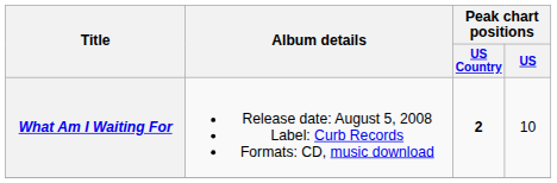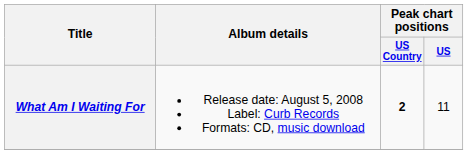What Am I Waiting For | Peak chart positions / US: 10 -> 11
